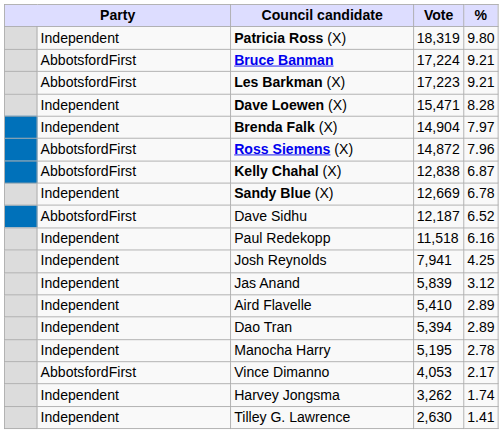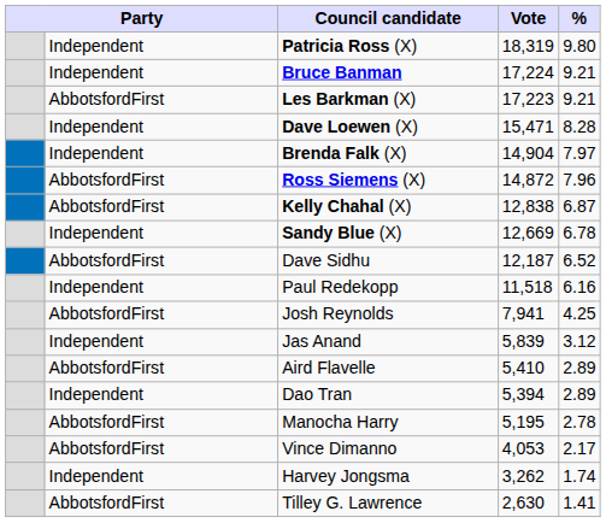Bruce Banman | column 2: AbbotsfordFirst -> Independent
Josh Reynolds | column 2: Independent -> AbbotsfordFirst
Aird Flavelle | column 2: Independent -> AbbotsfordFirst
Manocha Harry | column 2: Independent -> AbbotsfordFirst
Tilley G. Lawrence | column 2: Independent -> AbbotsfordFirst
